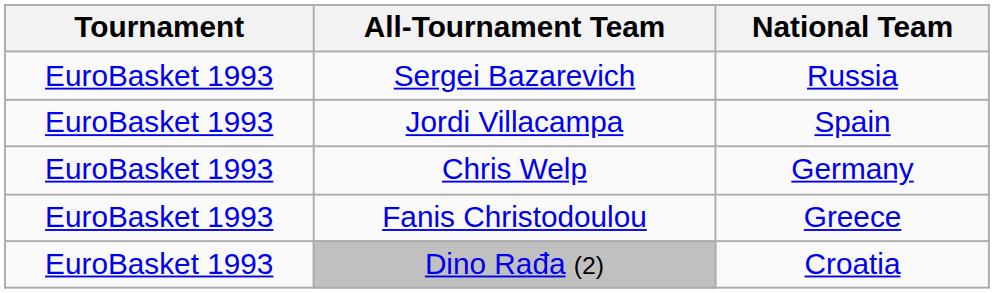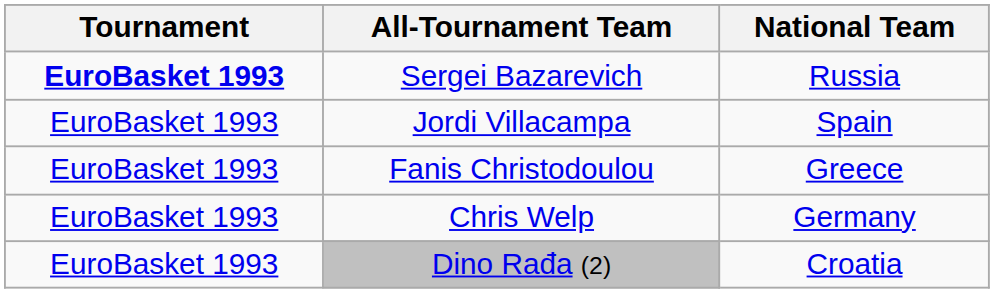Sergei Bazarevich | Tournament: normal -> bold
rows swapped: Fanis Christodoulou <-> Chris Welp
